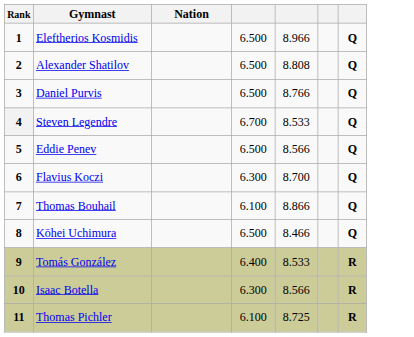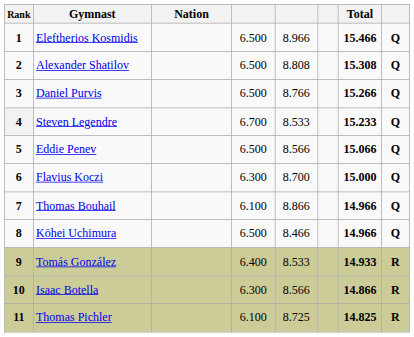+ column: Total | 15.466 | 15.308 | 15.266 | 15.233 | 15.066 | 15.000 | 14.966 | 14.966 | 14.933 | 14.866 | 14.825
